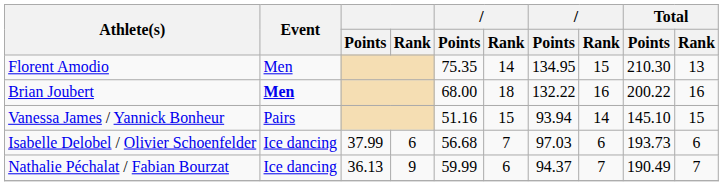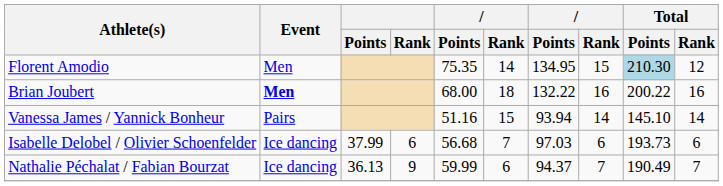Florent Amodio | Total / Points: no background -> lightblue background
Florent Amodio | Total / Rank: 13 -> 12
Vanessa James / Yannick Bonheur | Total / Rank: 15 -> 14
